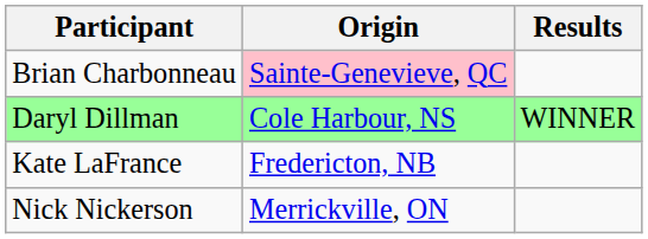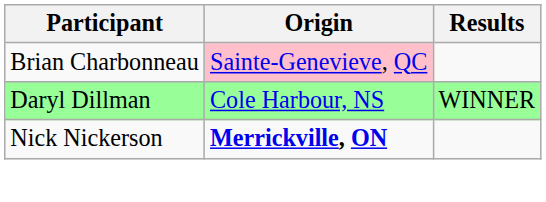- row: Kate LaFrance | Fredericton, NB
Nick Nickerson | Origin: normal -> bold
